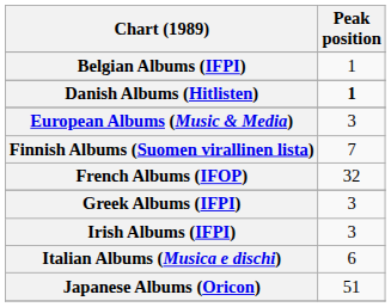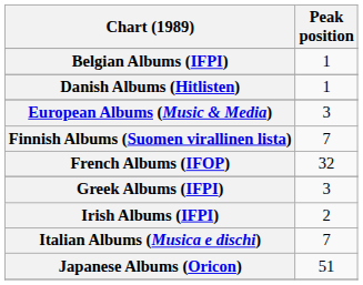Danish Albums (Hitlisten) | Peak position: bold -> normal
Irish Albums (IFPI) | Peak position: 3 -> 2
Italian Albums (Musica e dischi) | Peak position: 6 -> 7
